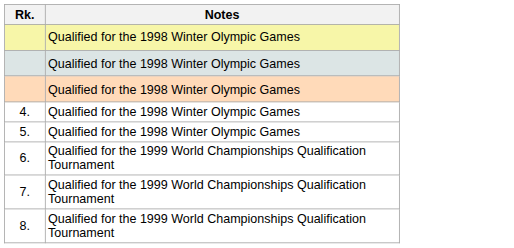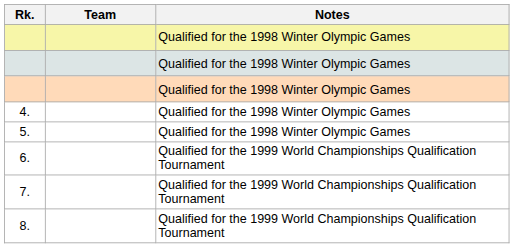+ column: Team
